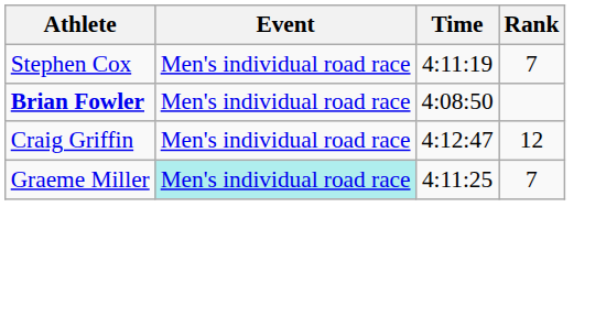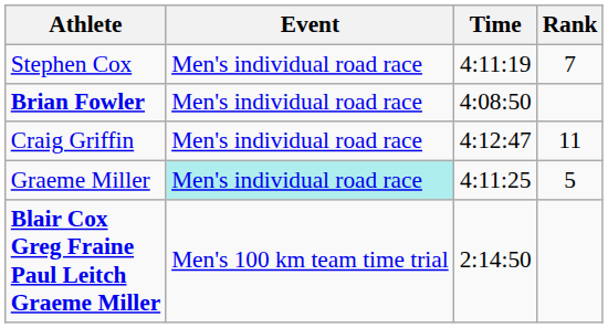Craig Griffin | Rank: 12 -> 11
Graeme Miller | Rank: 7 -> 5
+ row: Blair Cox Greg Fraine Paul Leitch Graeme Miller | Men's 100 km team time trial | 2:14:50
